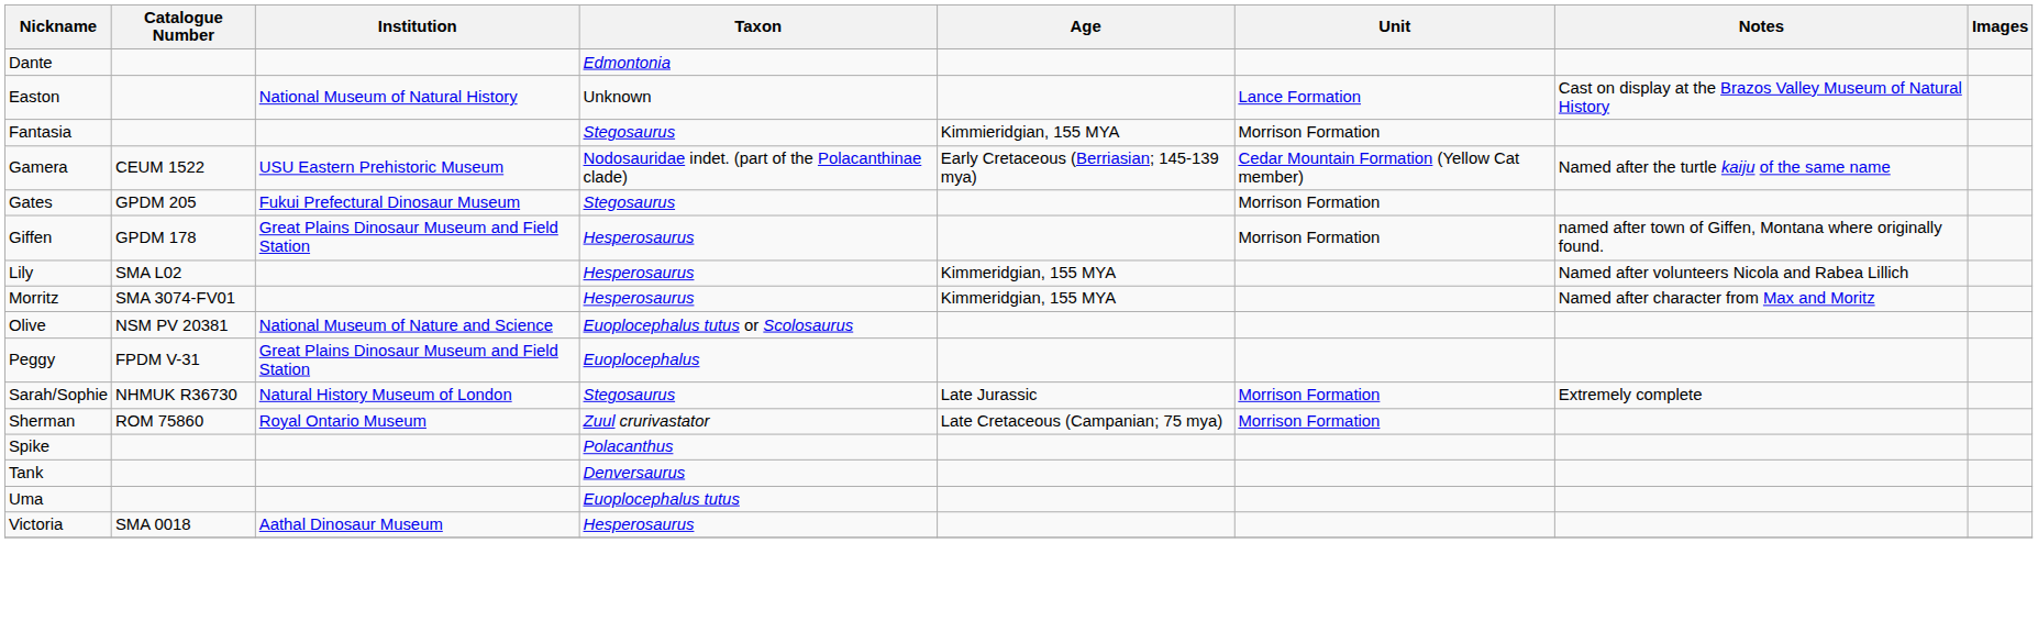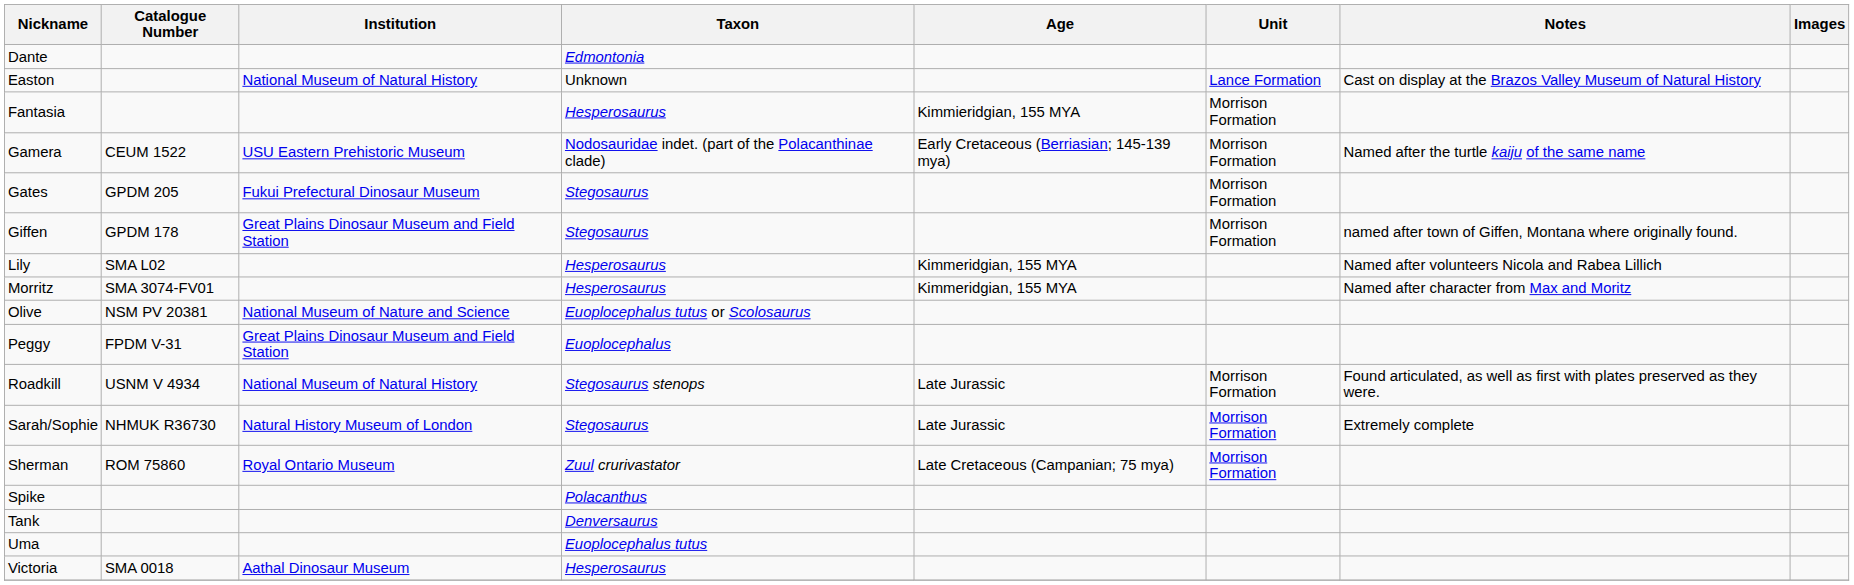Fantasia | Taxon: Stegosaurus -> Hesperosaurus
Gamera | Unit: Cedar Mountain Formation (Yellow Cat member) -> Morrison Formation
Giffen | Taxon: Hesperosaurus -> Stegosaurus
+ row: Roadkill | USNM V 4934 | National Museum of Natural History | Stegosaurus stenops | Late Jurassic | Morrison Formation | Found articulated, as well as first with plates preserved as they were.
